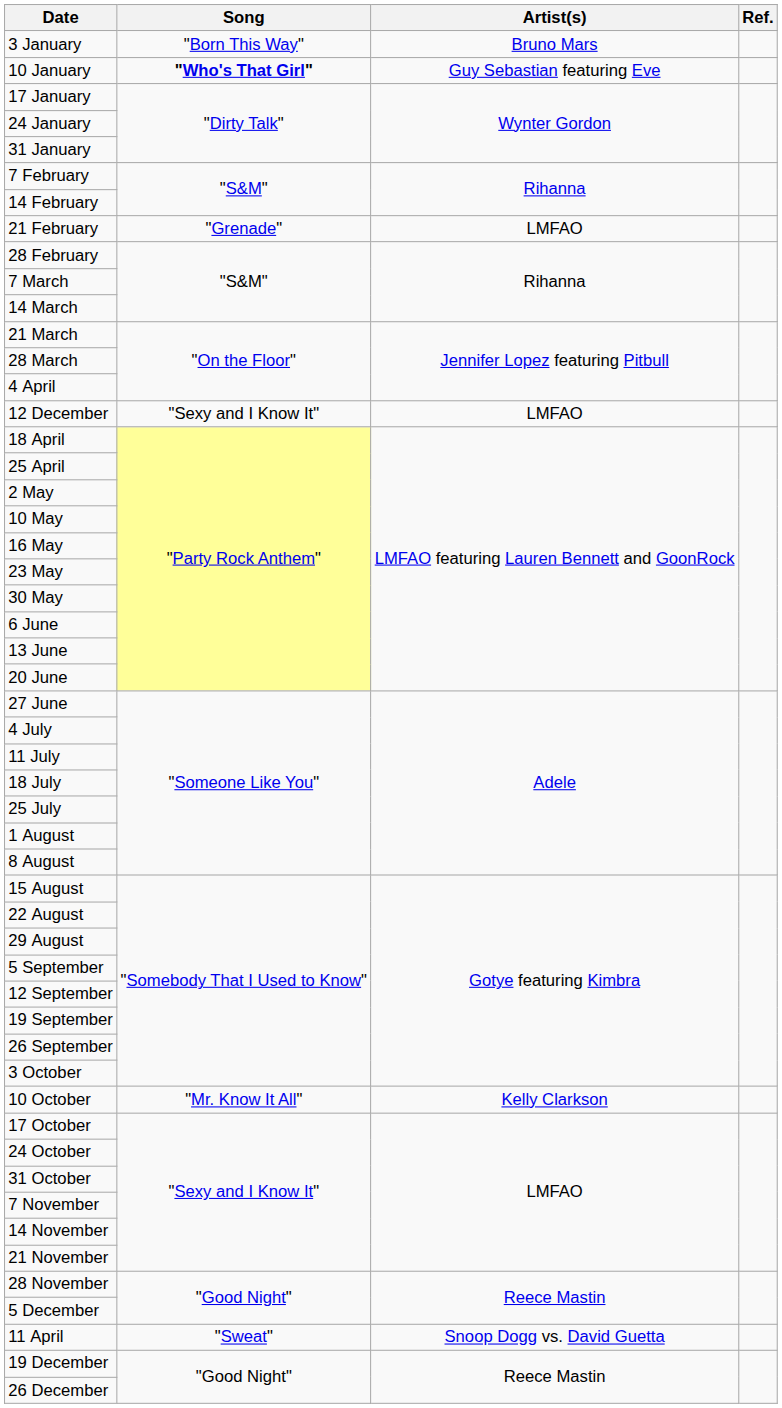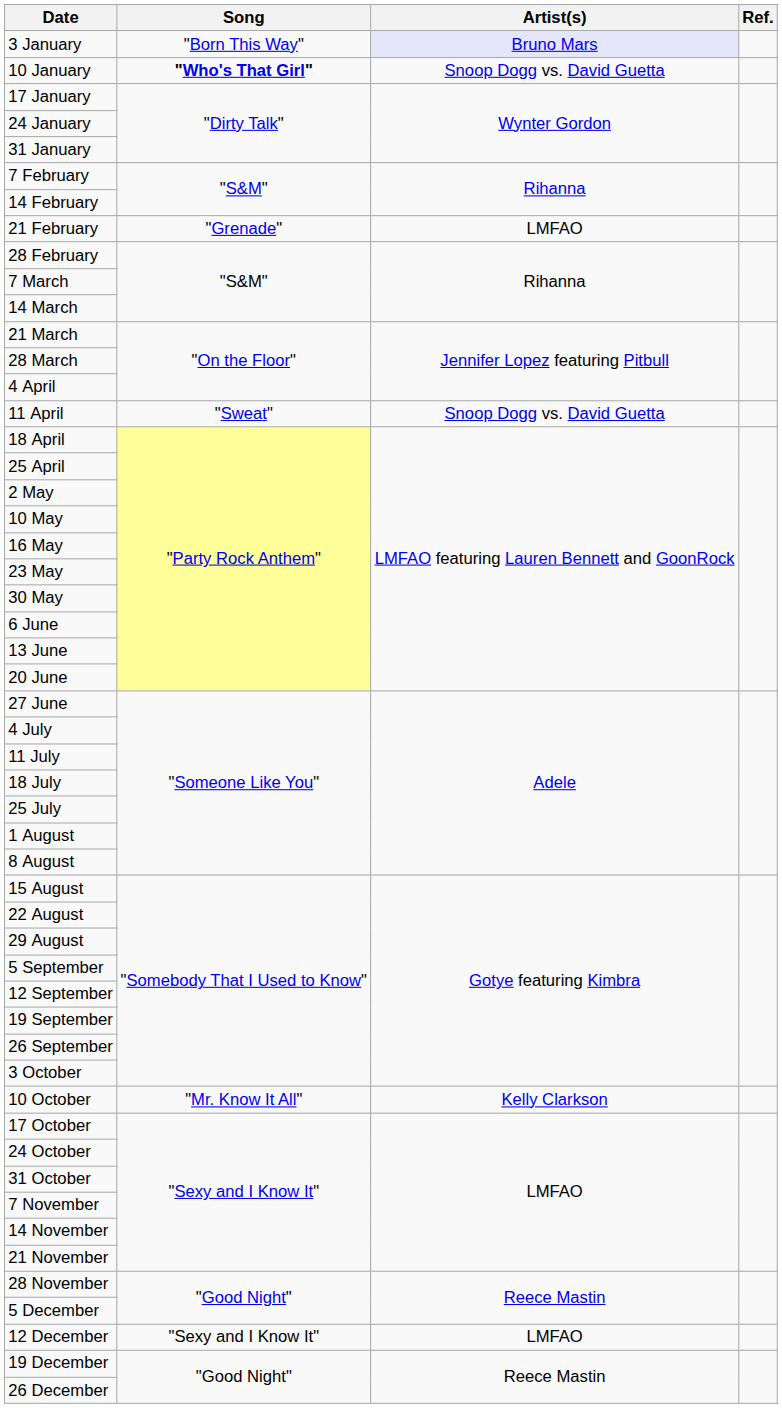3 January | Artist(s): no background -> lavender background
10 January | Artist(s): Guy Sebastian featuring Eve -> Snoop Dogg vs. David Guetta
rows swapped: 11 April <-> 12 December
